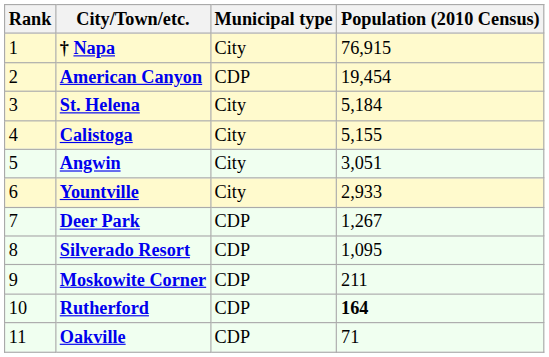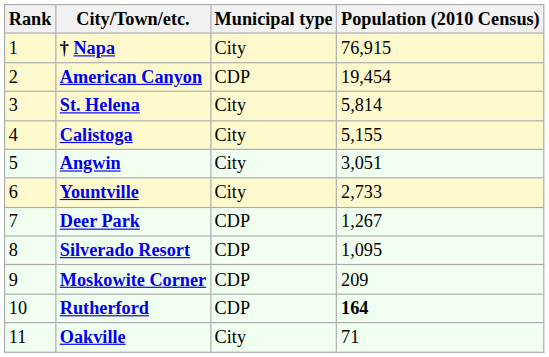St. Helena | Population (2010 Census): 5,184 -> 5,814
Yountville | Population (2010 Census): 2,933 -> 2,733
Moskowite Corner | Population (2010 Census): 211 -> 209
Oakville | Municipal type: CDP -> City
